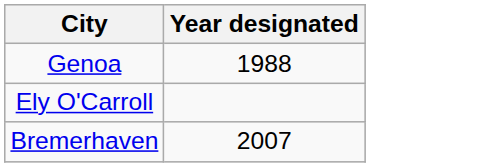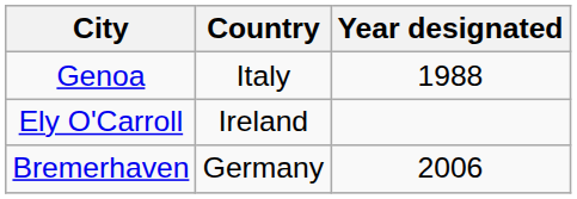+ column: Country | Italy | Ireland | Germany
Bremerhaven | Year designated: 2007 -> 2006
